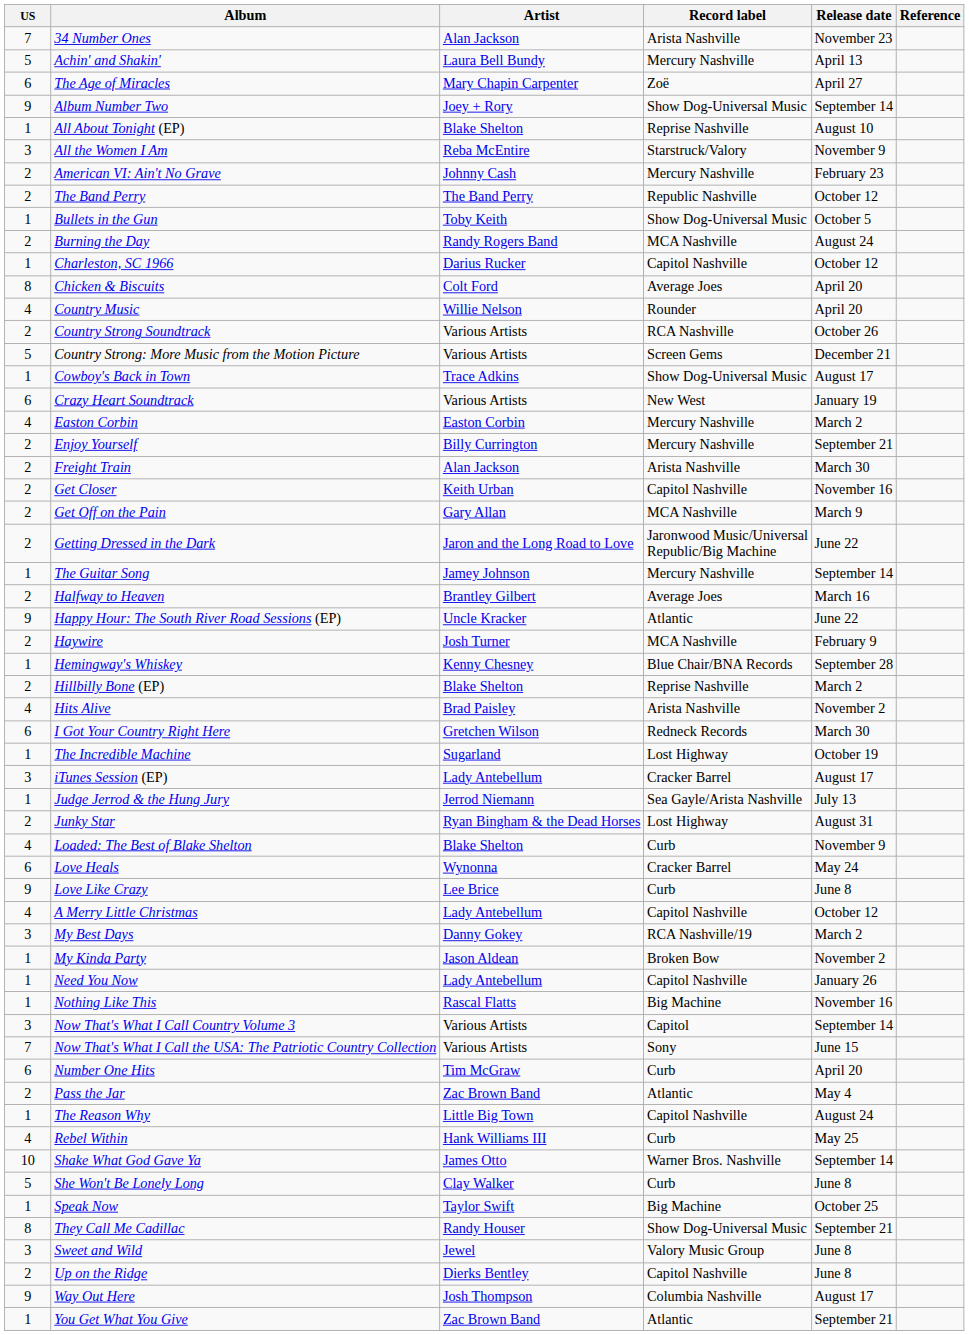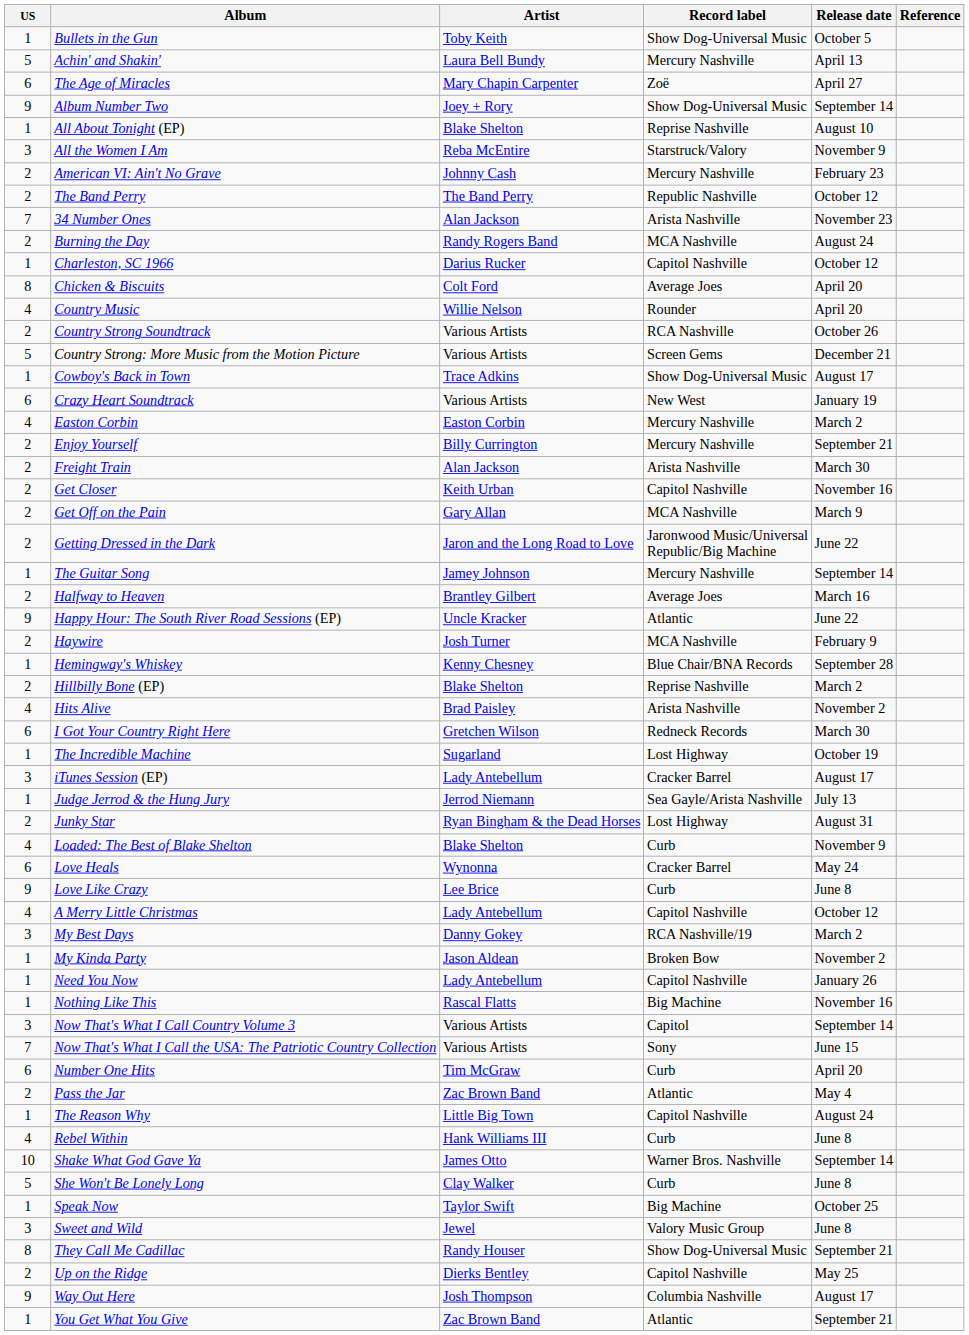rows swapped: 34 Number Ones <-> Bullets in the Gun
Rebel Within | Release date: May 25 -> June 8
rows swapped: Sweet and Wild <-> They Call Me Cadillac
Up on the Ridge | Release date: June 8 -> May 25
